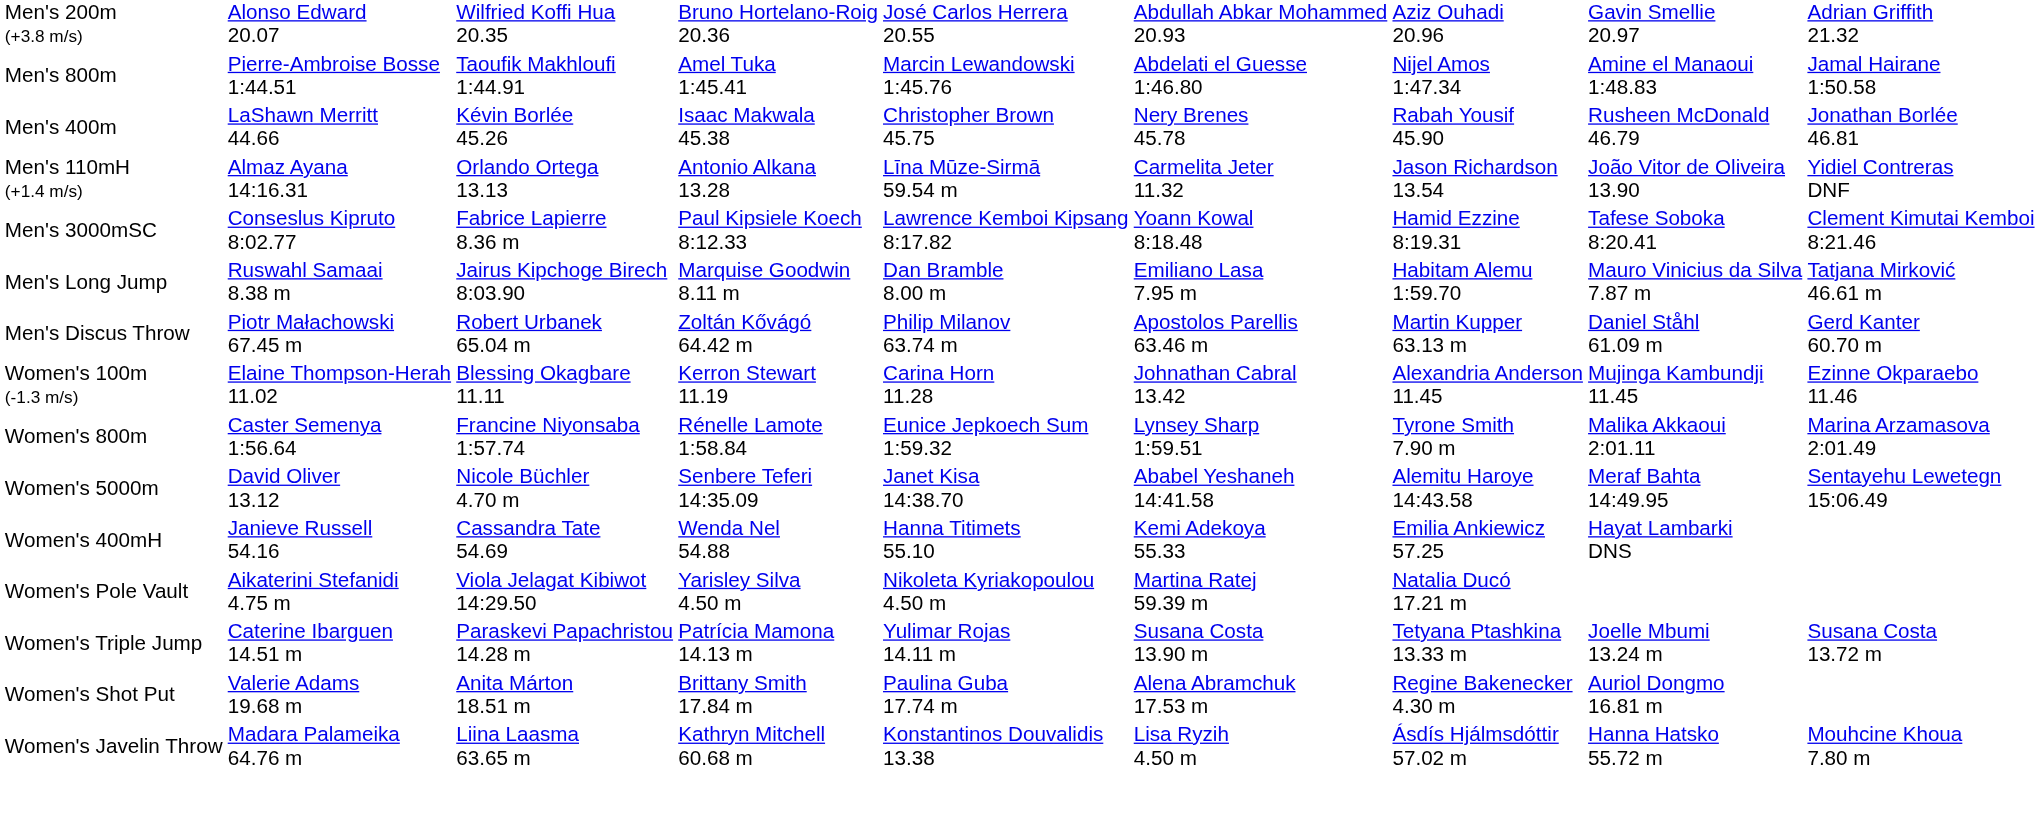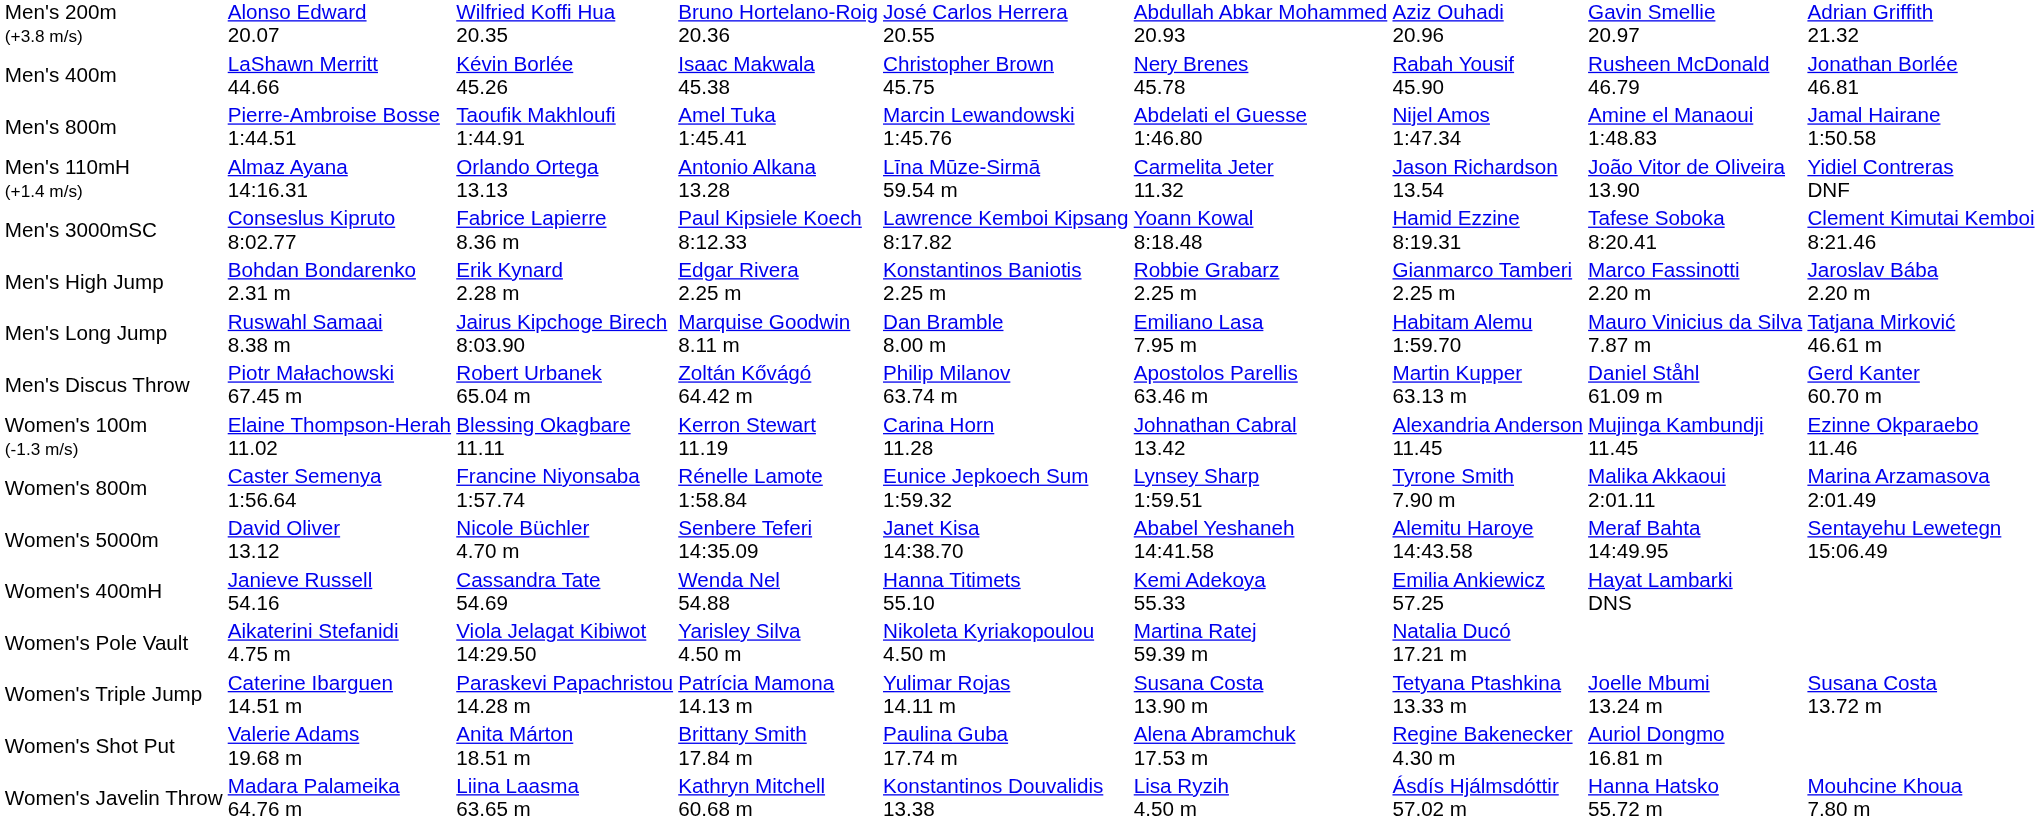rows swapped: Men's 400m <-> Men's 800m
+ row: Men's High Jump | Bohdan Bondarenko 2.31 m | Erik Kynard 2.28 m | Edgar Rivera 2.25 m | Konstantinos Baniotis 2.25 m | Robbie Grabarz 2.25 m | Gianmarco Tamberi 2.25 m | Marco Fassinotti 2.20 m | Jaroslav Bába 2.20 m
